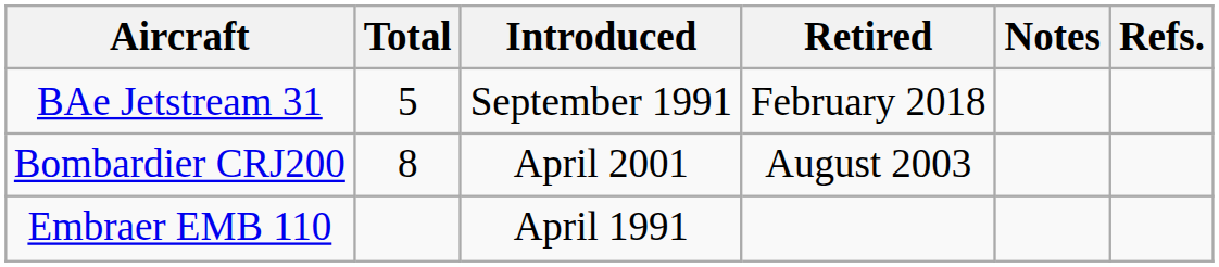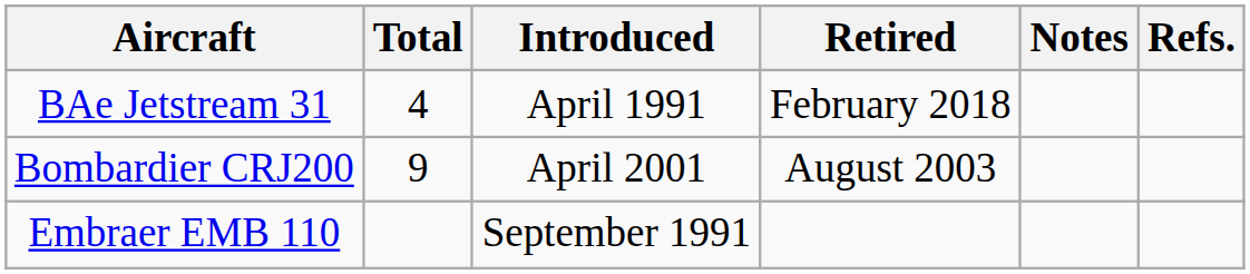BAe Jetstream 31 | Total: 5 -> 4
BAe Jetstream 31 | Introduced: September 1991 -> April 1991
Bombardier CRJ200 | Total: 8 -> 9
Embraer EMB 110 | Introduced: April 1991 -> September 1991
